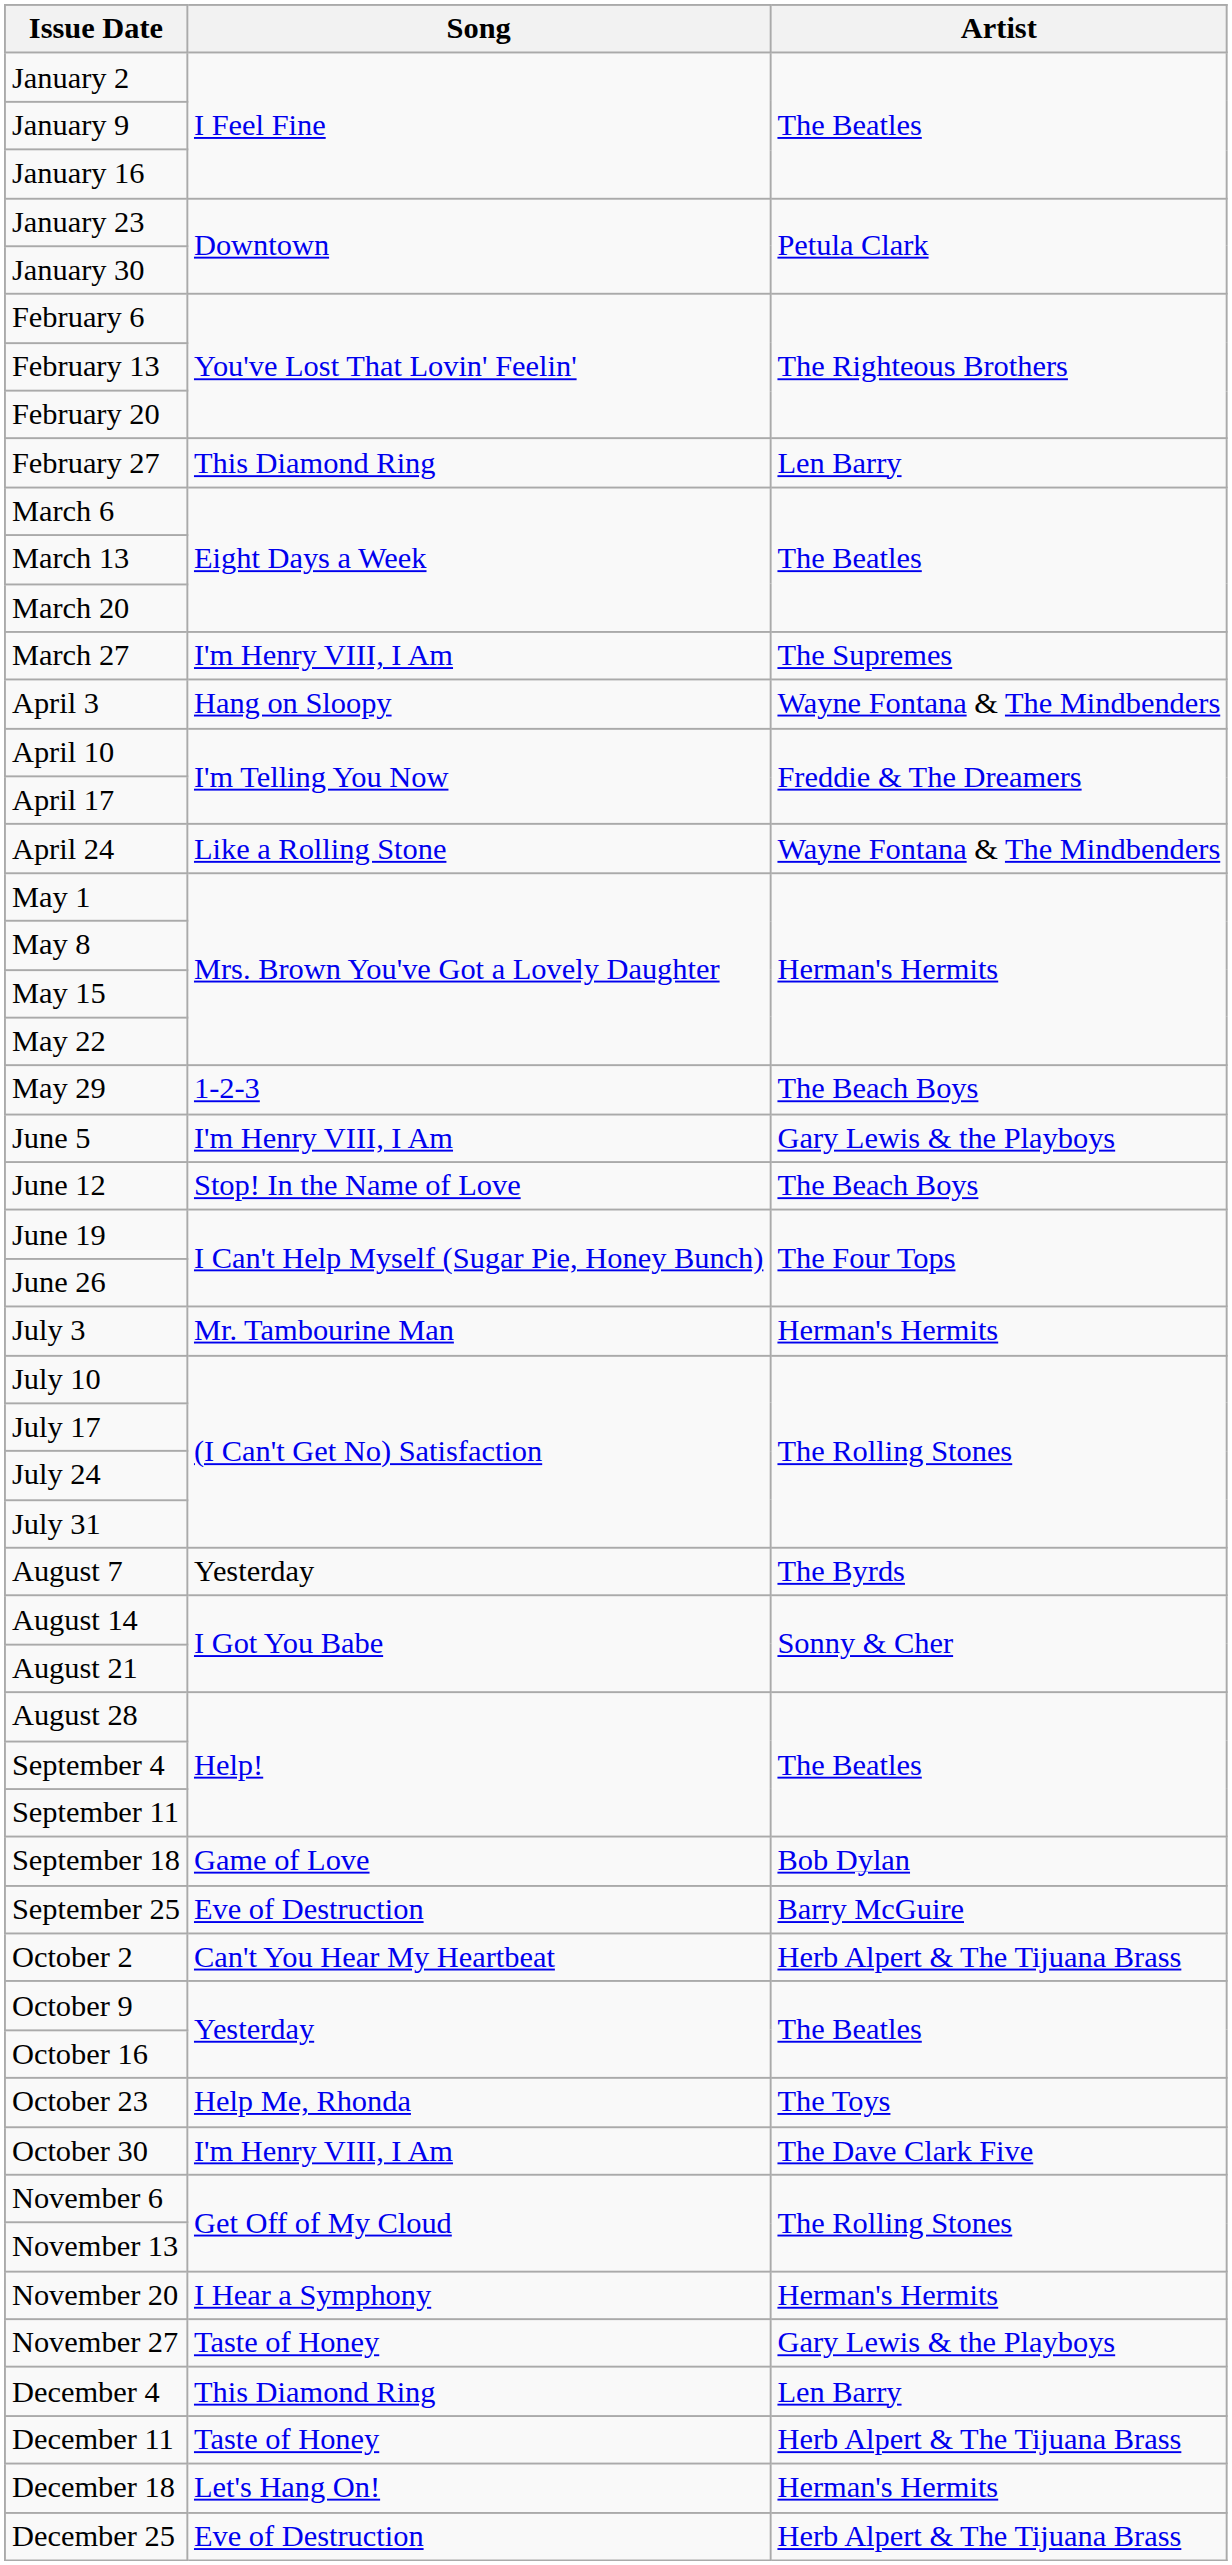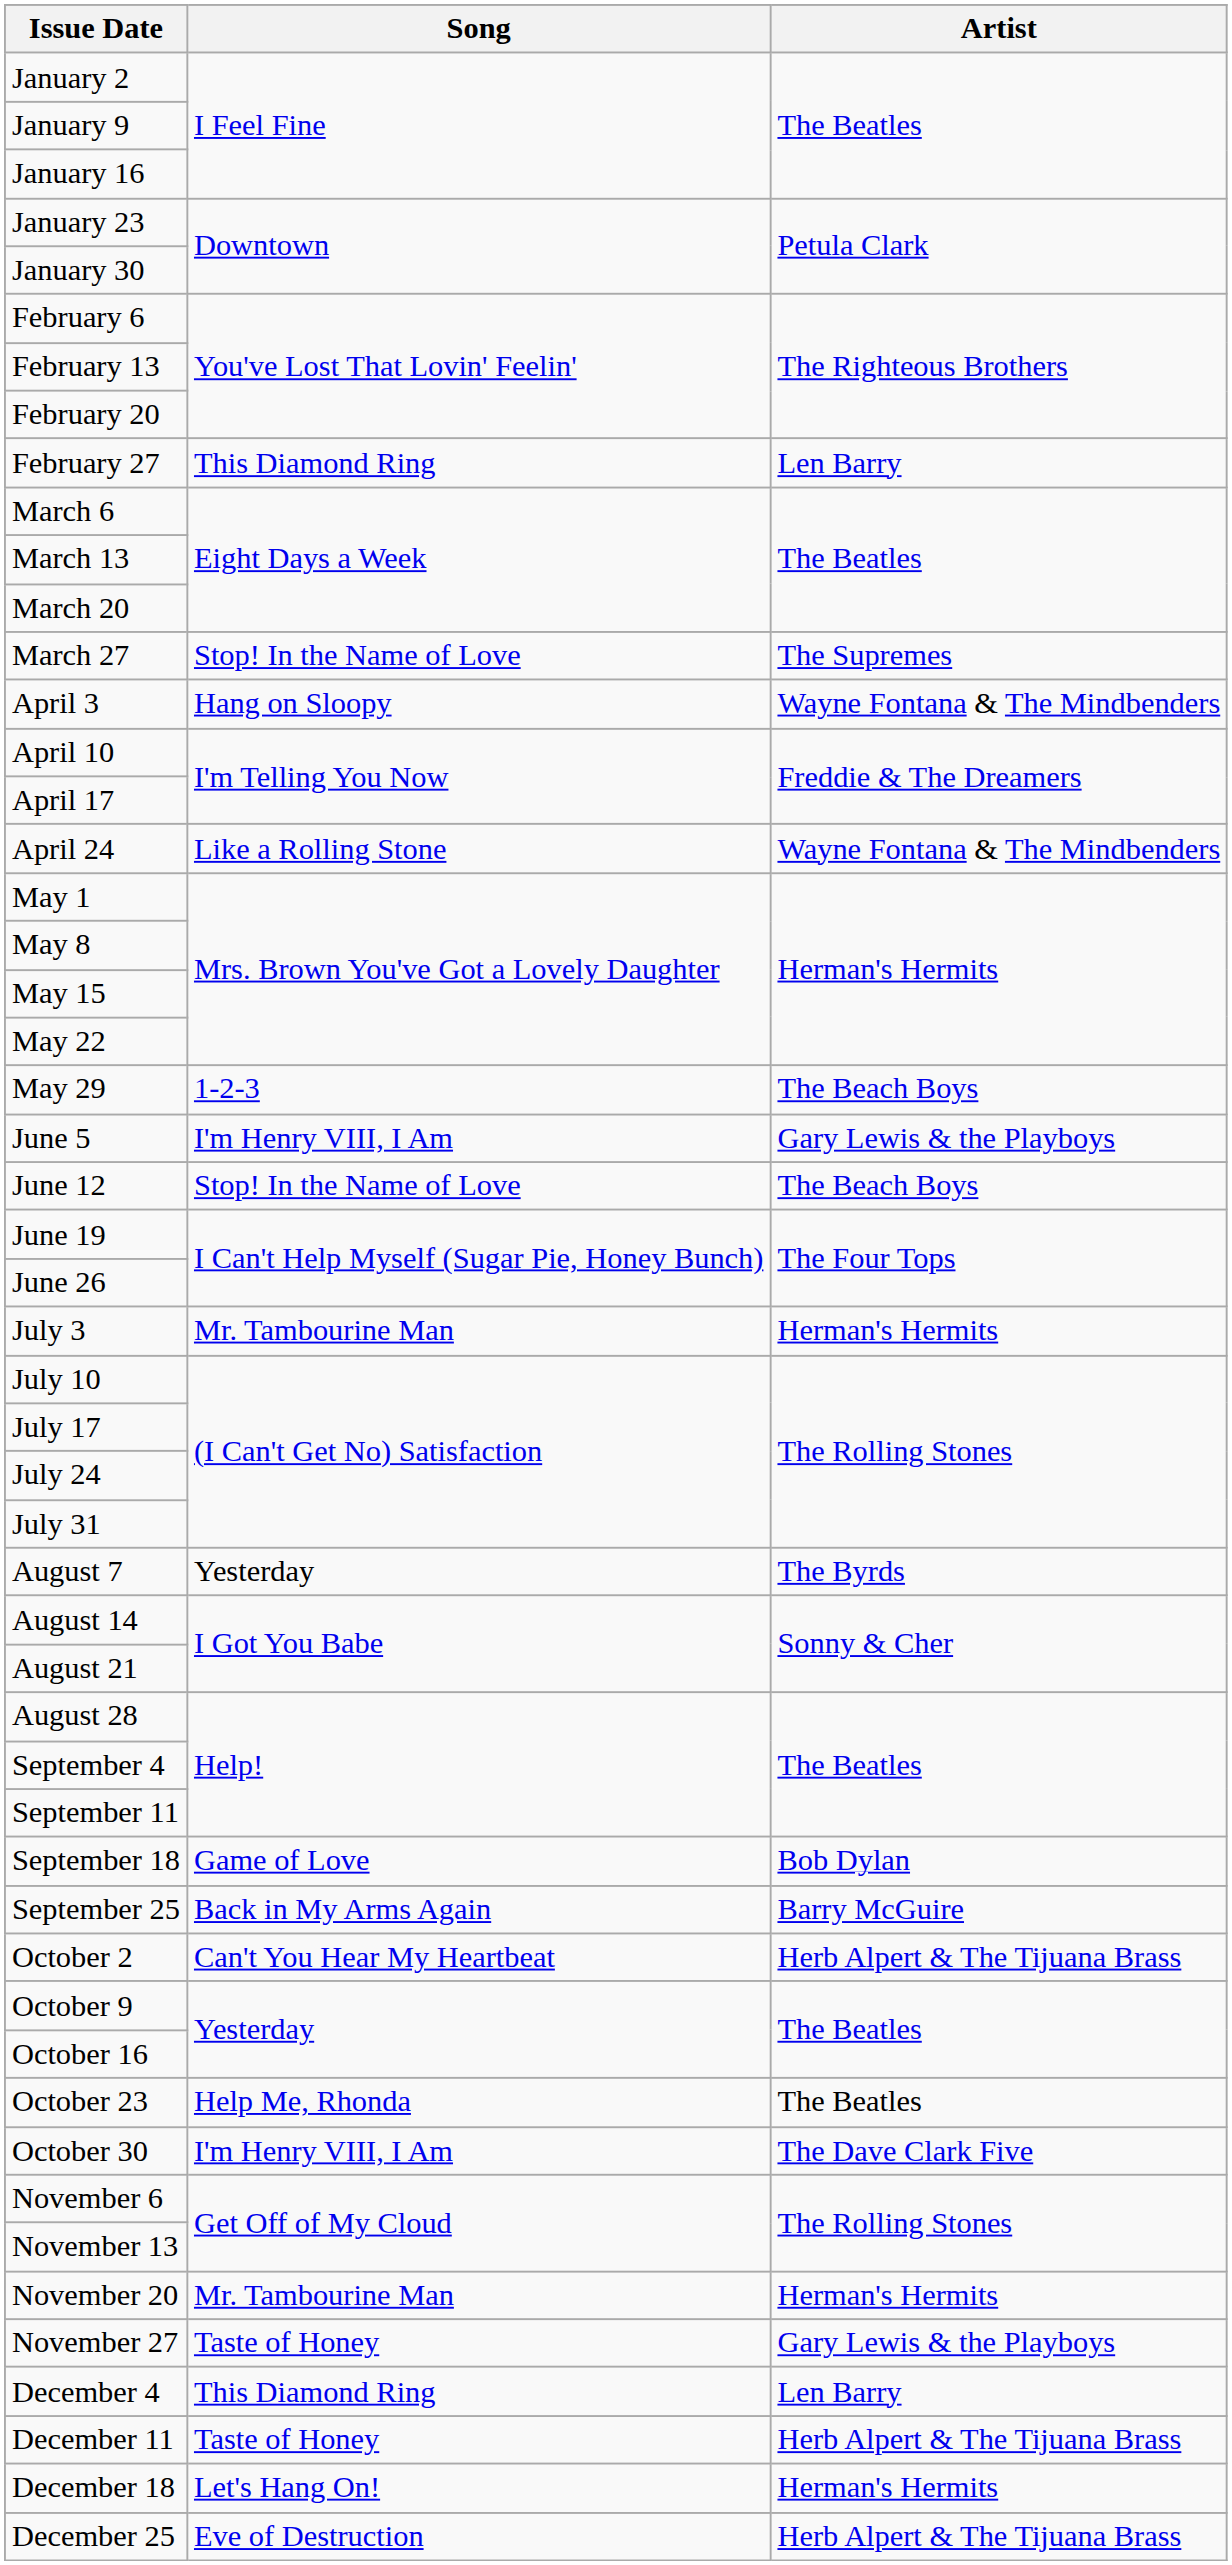March 27 | Song: I'm Henry VIII, I Am -> Stop! In the Name of Love
September 25 | Song: Eve of Destruction -> Back in My Arms Again
October 23 | Artist: The Toys -> The Beatles
November 20 | Song: I Hear a Symphony -> Mr. Tambourine Man
